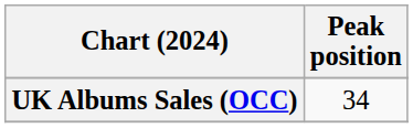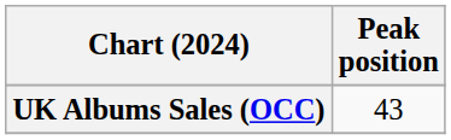UK Albums Sales (OCC) | Peak position: 34 -> 43
